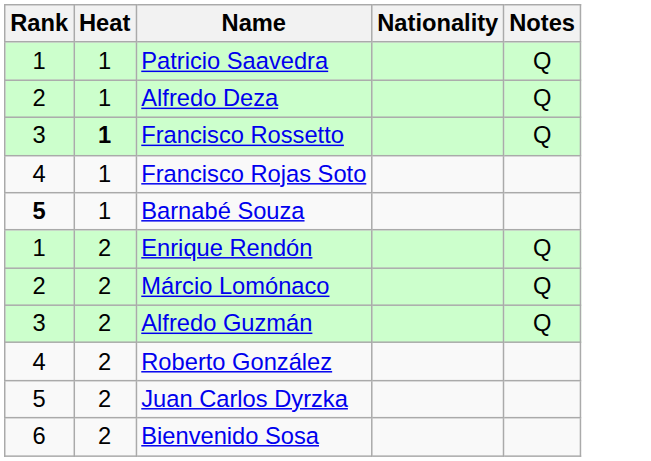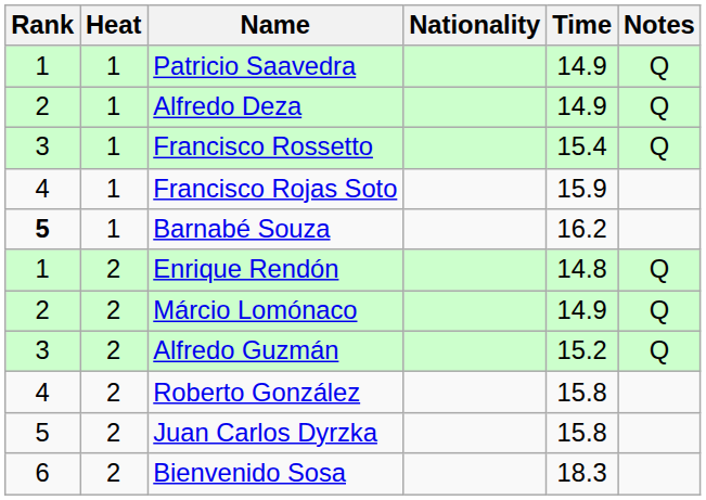+ column: Time | 14.9 | 14.9 | 15.4 | 15.9 | 16.2 | 14.8 | 14.9 | 15.2 | 15.8 | 15.8 | 18.3
Francisco Rossetto | Heat: bold -> normal
